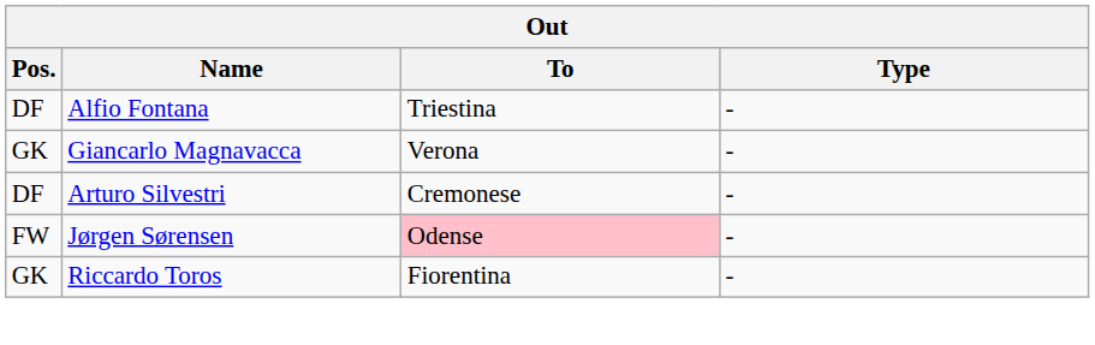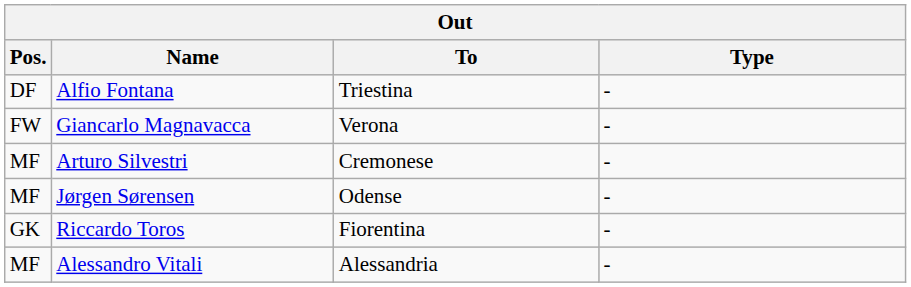Giancarlo Magnavacca | Pos.: GK -> FW
Arturo Silvestri | Pos.: DF -> MF
Jørgen Sørensen | Pos.: FW -> MF
Jørgen Sørensen | To: pink background -> no background
+ row: MF | Alessandro Vitali | Alessandria | -
